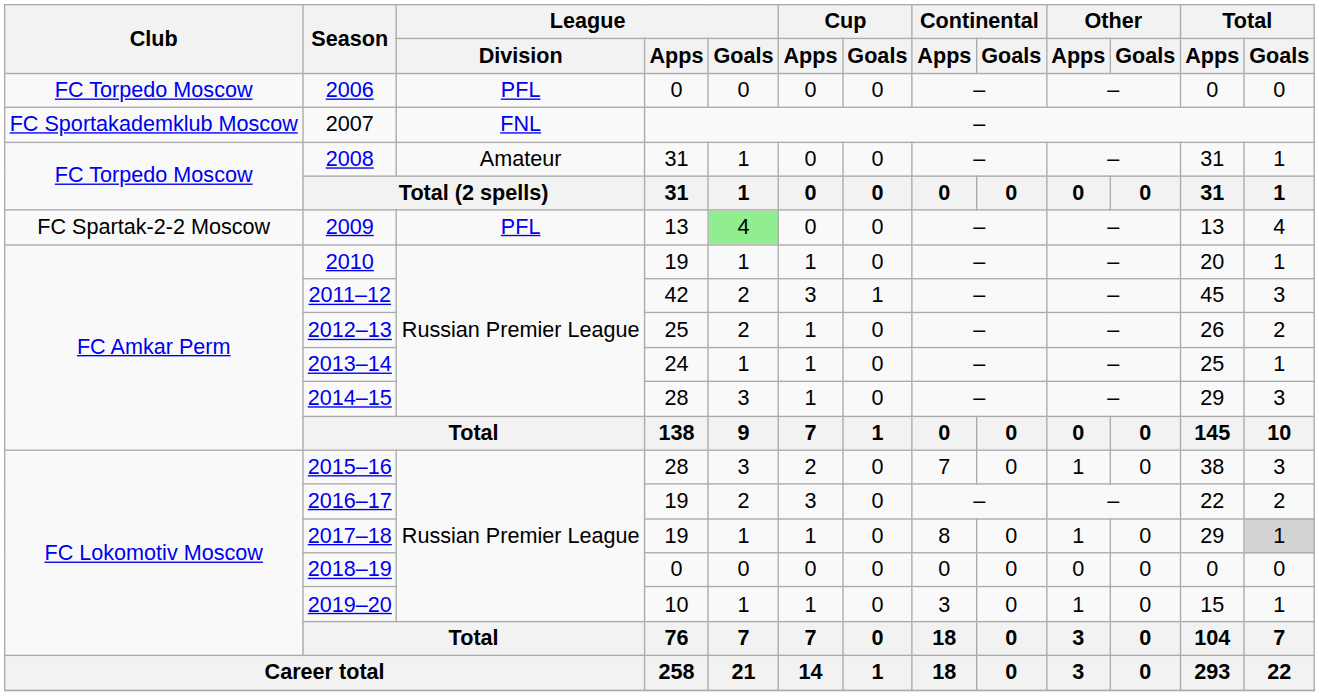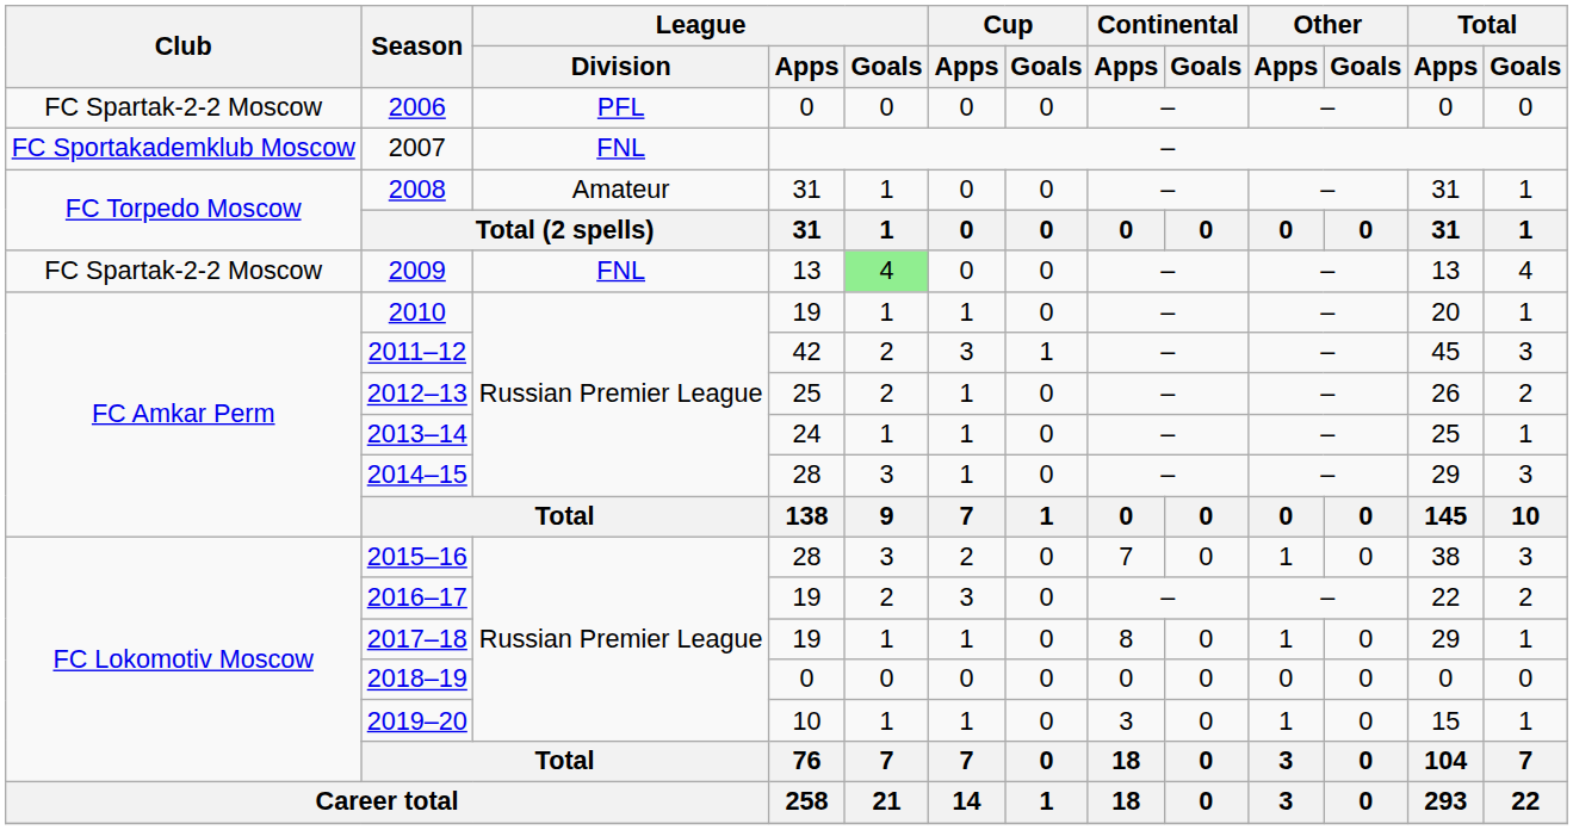2006 | Club: FC Torpedo Moscow -> FC Spartak-2-2 Moscow
2009 | League / Division: PFL -> FNL
2017–18 | Total / Goals: lightgrey background -> no background
